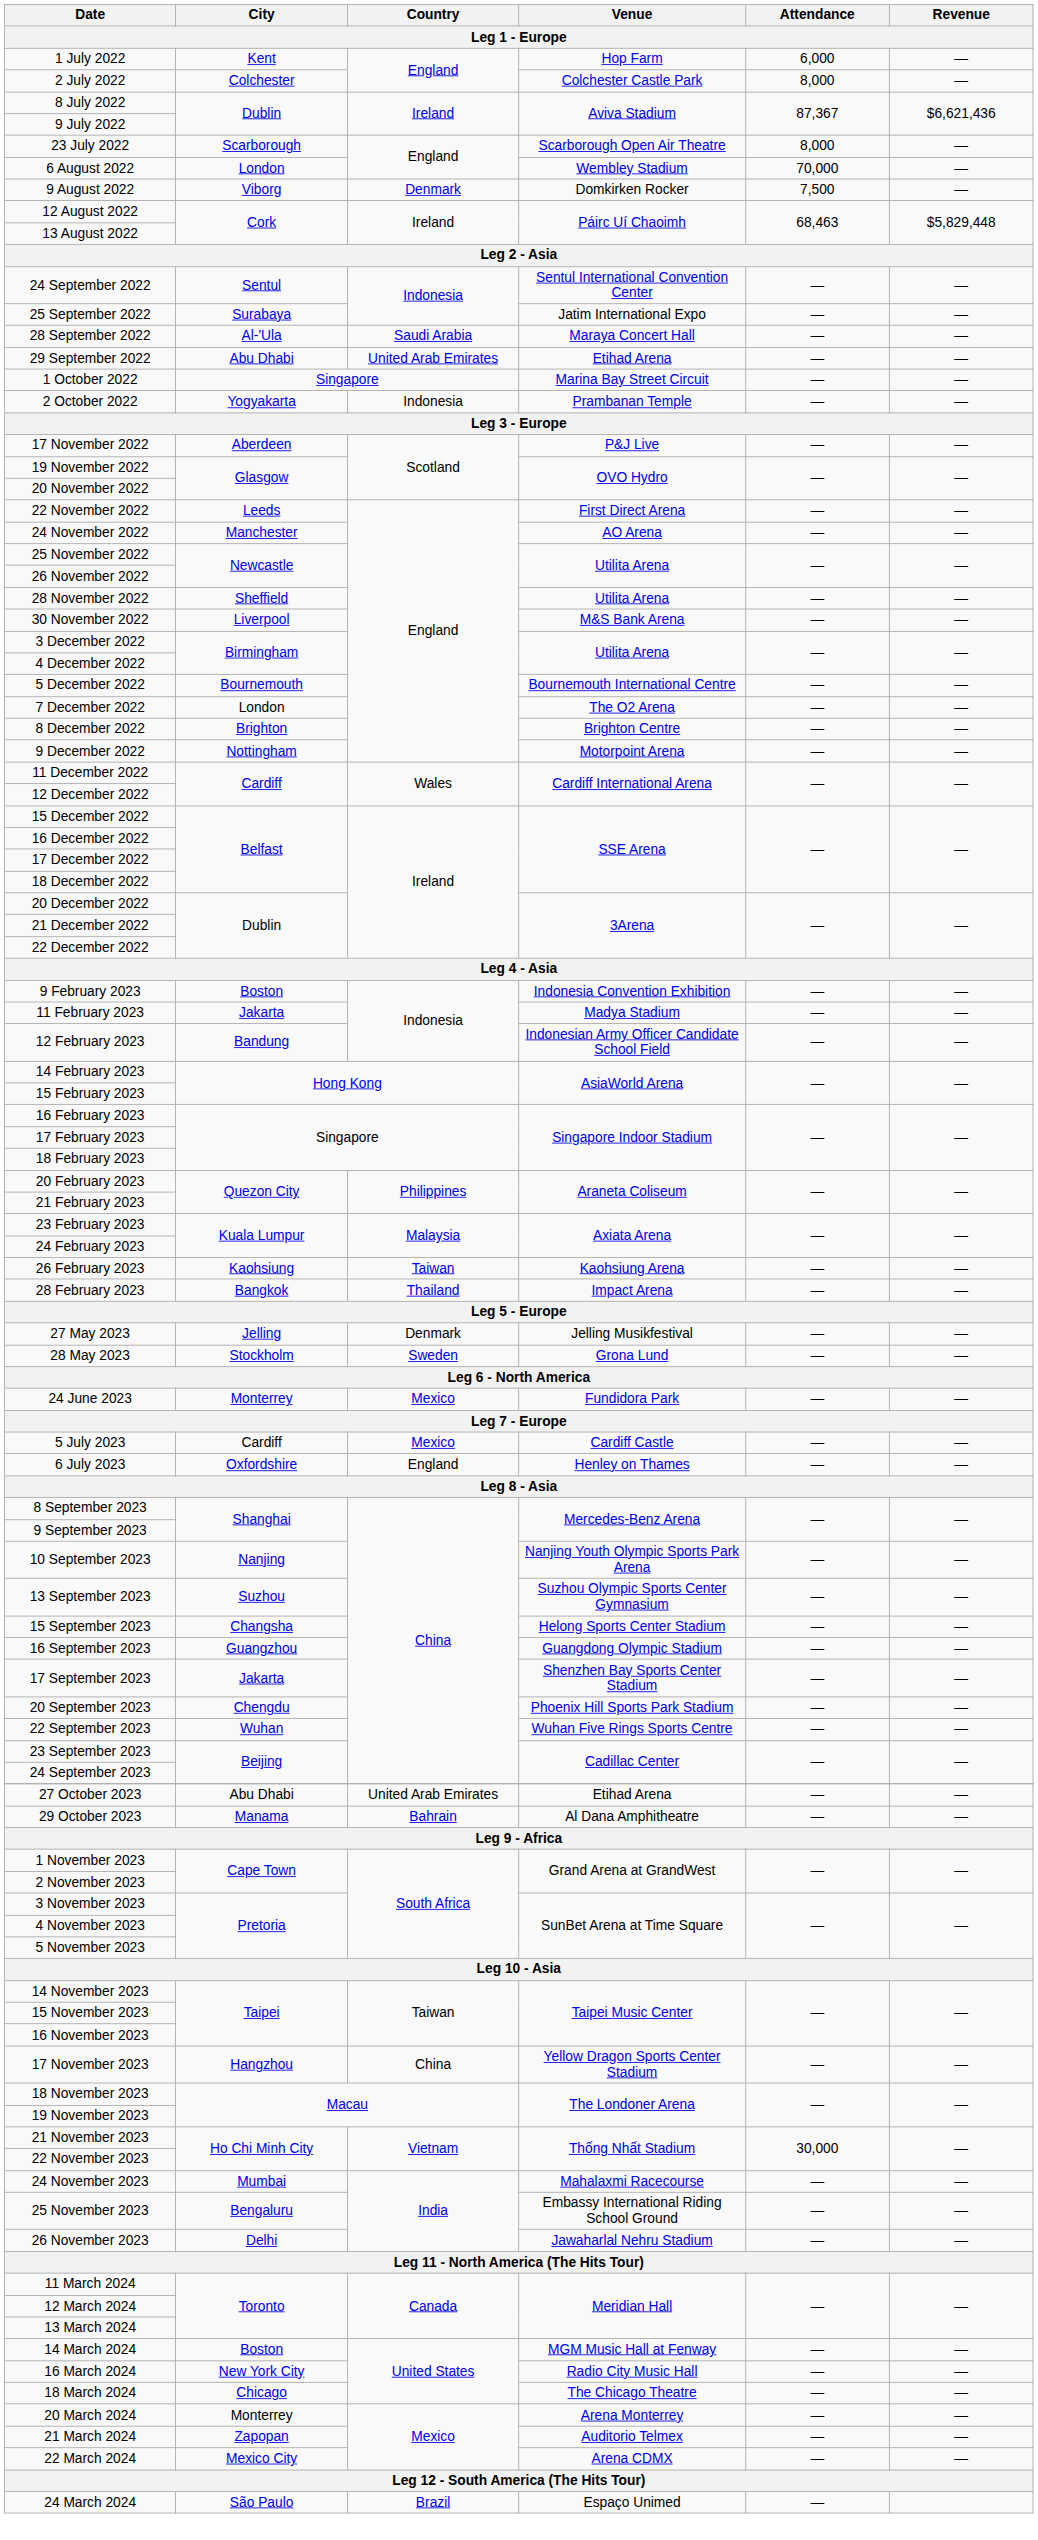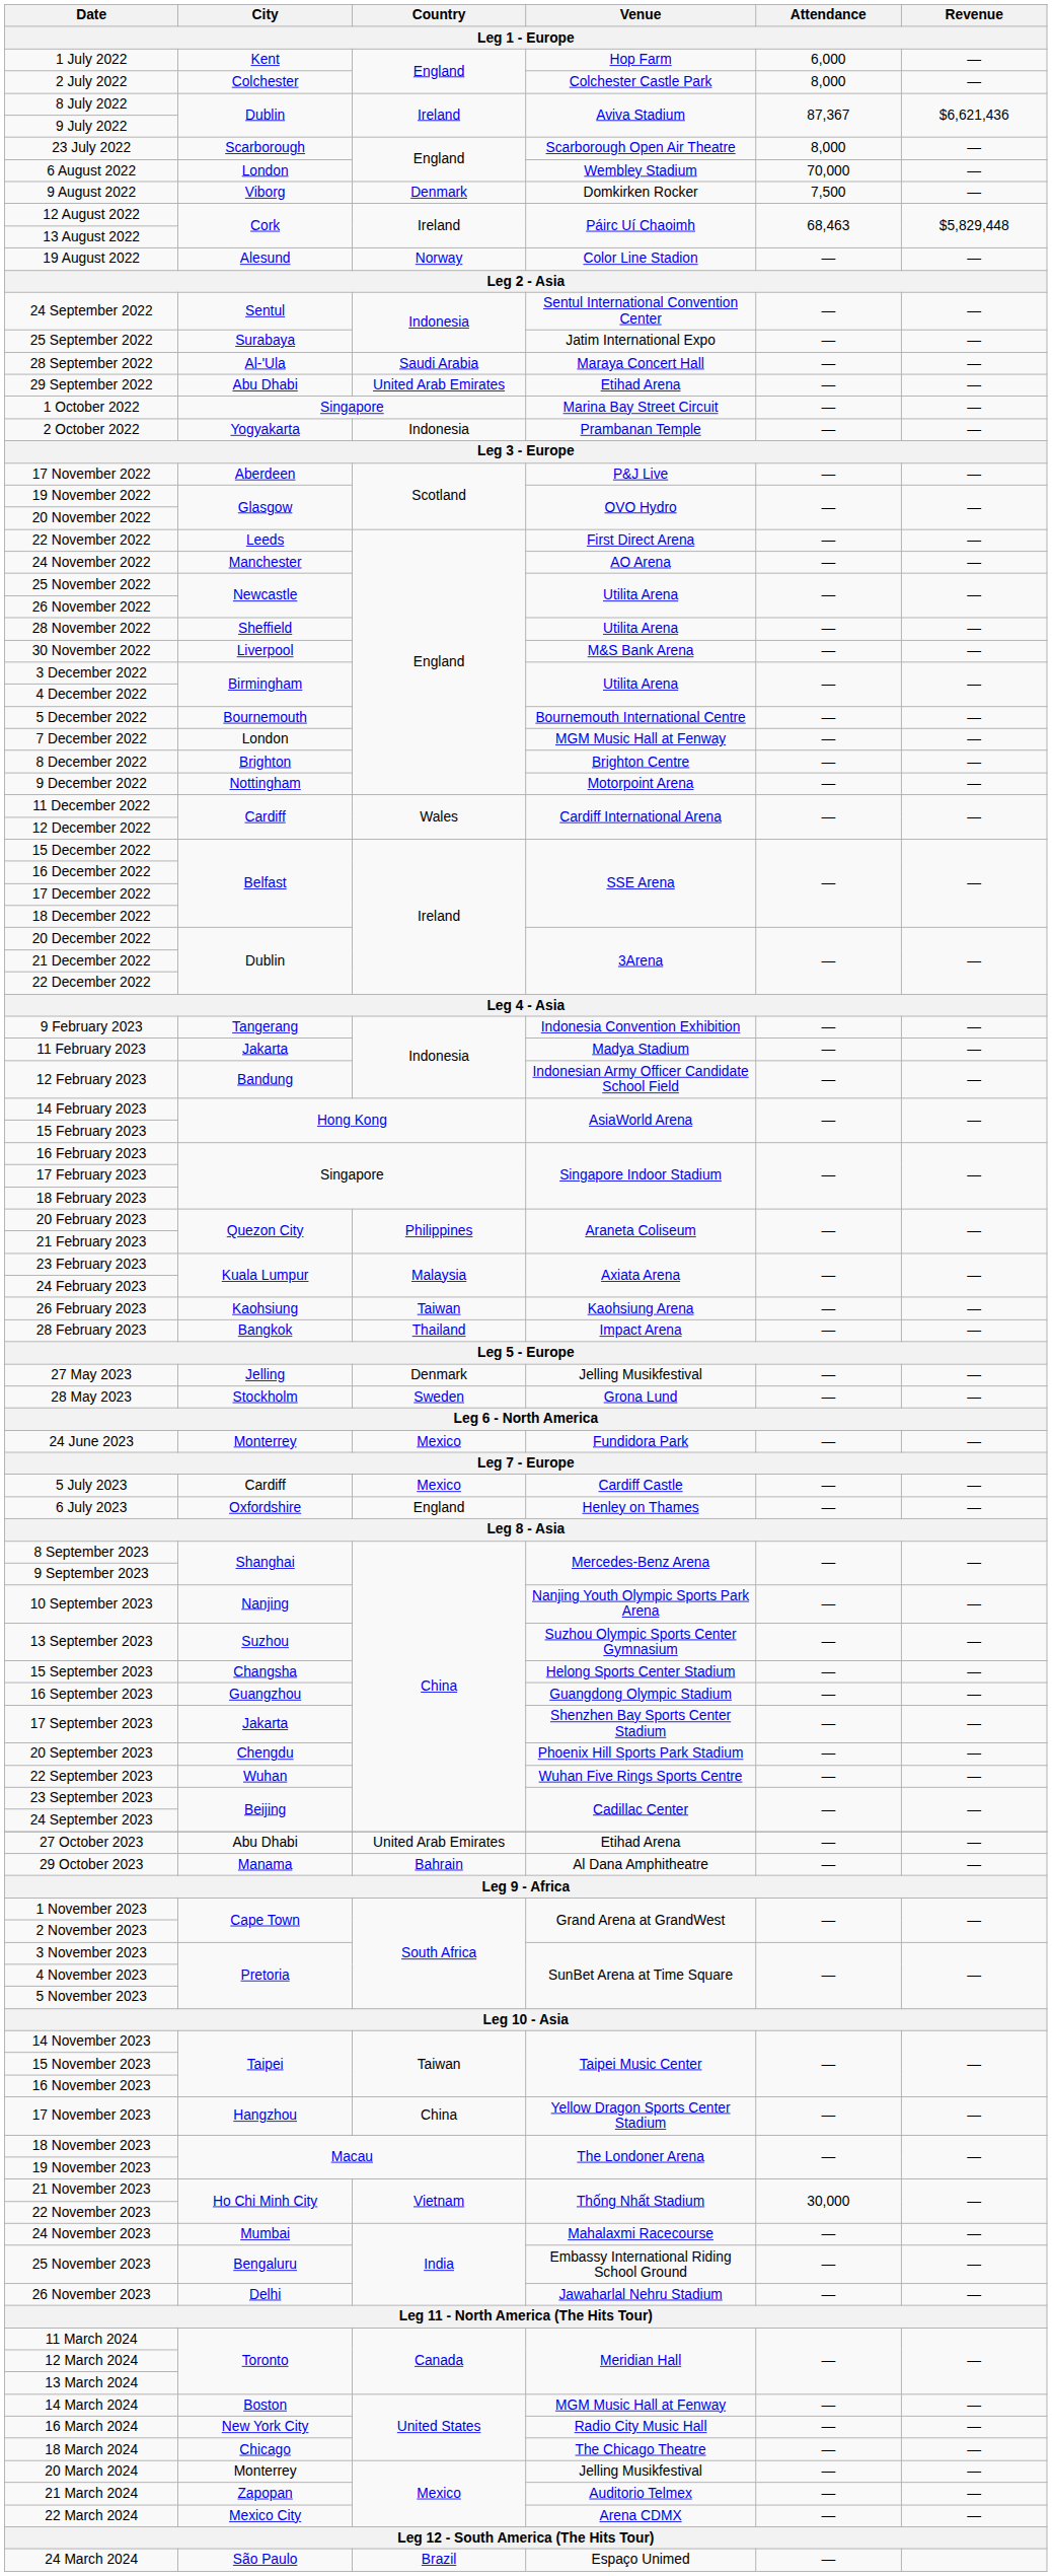+ row: 19 August 2022 | Alesund | Norway | Color Line Stadion | — | —
7 December 2022 | Venue: The O2 Arena -> MGM Music Hall at Fenway
9 February 2023 | City: Boston -> Tangerang
20 March 2024 | Venue: Arena Monterrey -> Jelling Musikfestival
